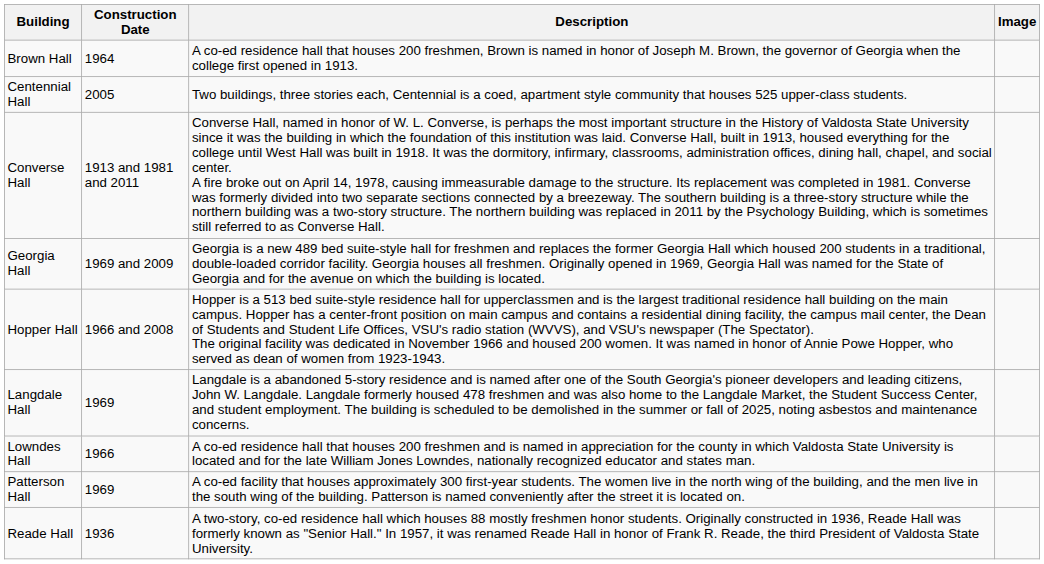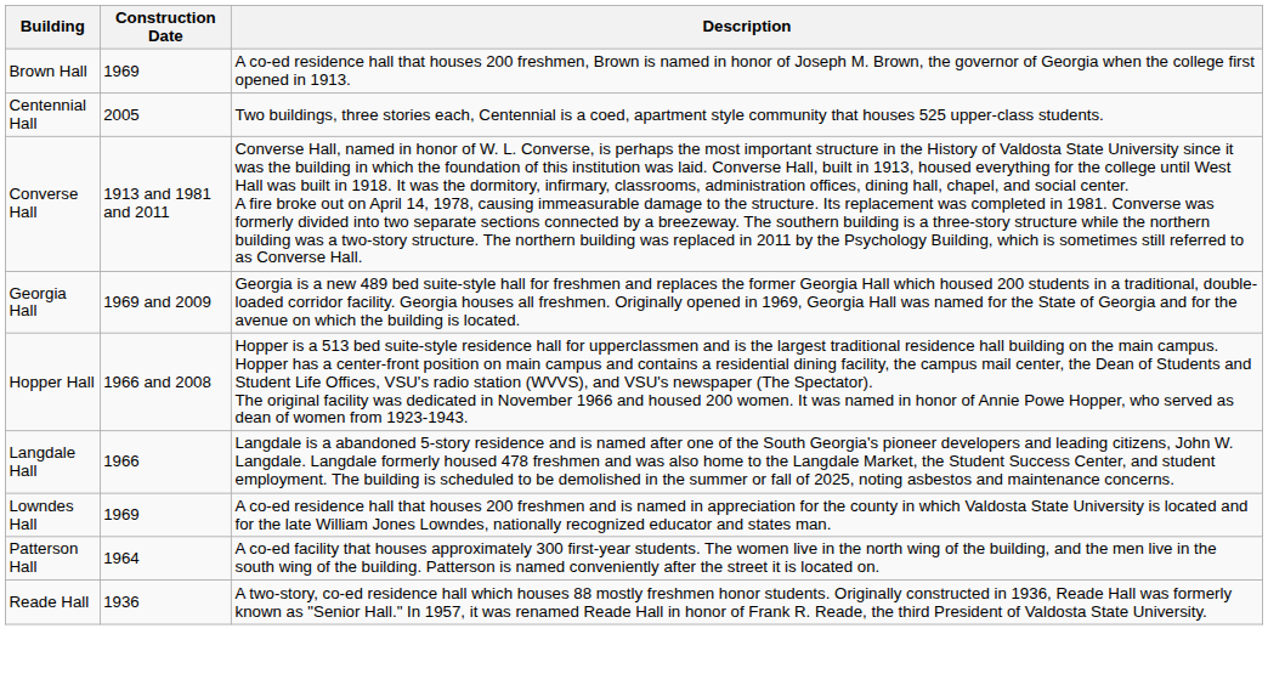- column: Image
Brown Hall | Construction Date: 1964 -> 1969
Langdale Hall | Construction Date: 1969 -> 1966
Lowndes Hall | Construction Date: 1966 -> 1969
Patterson Hall | Construction Date: 1969 -> 1964
